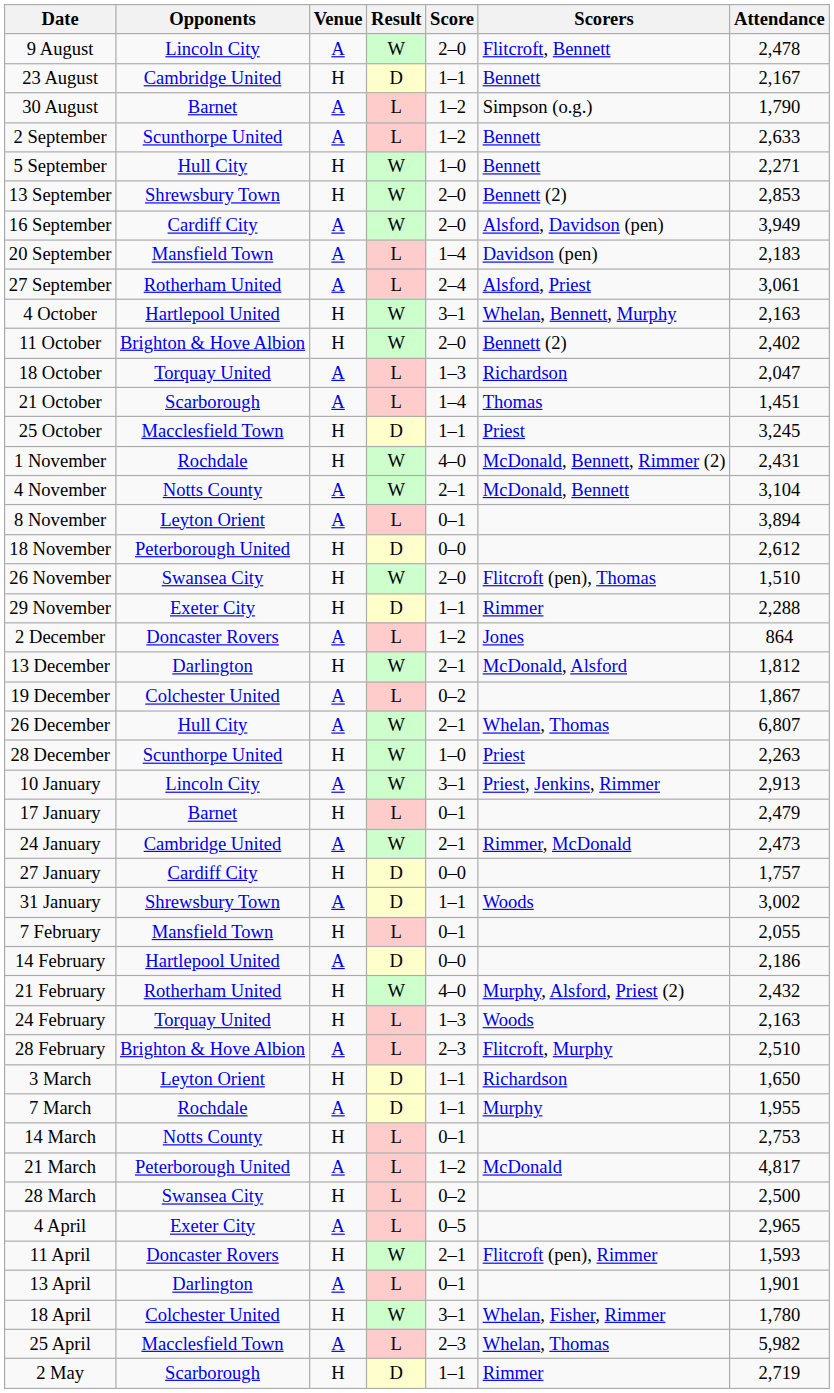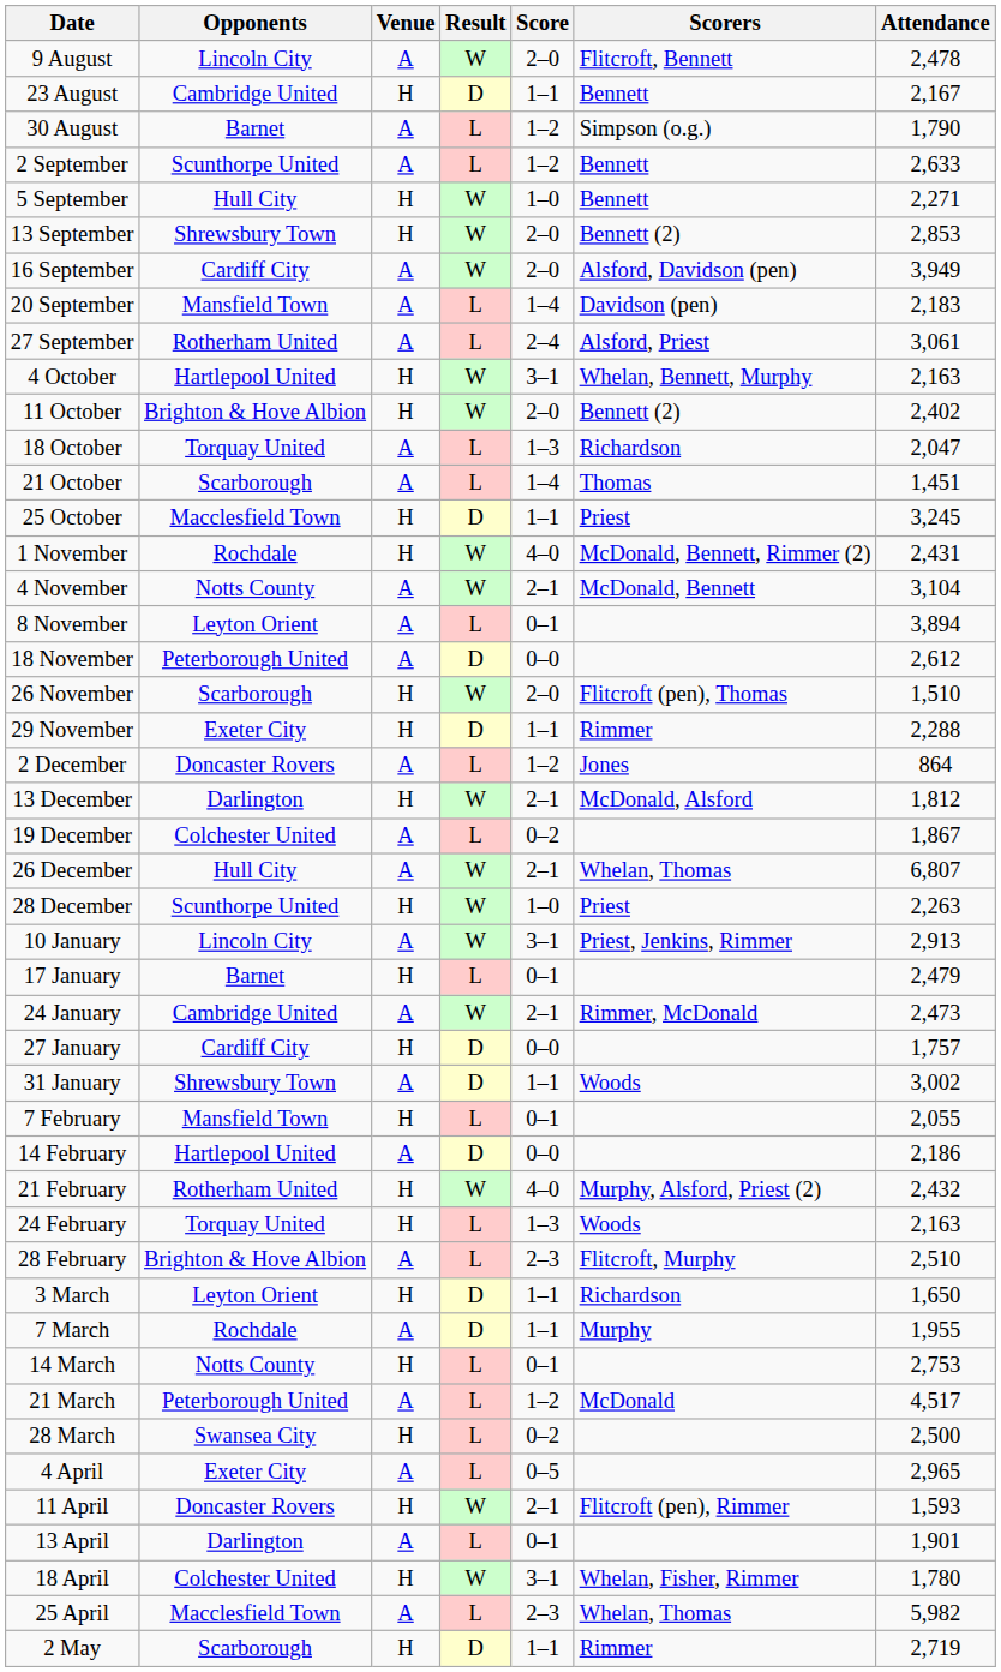18 November | Venue: H -> A
26 November | Opponents: Swansea City -> Scarborough
21 March | Attendance: 4,817 -> 4,517
